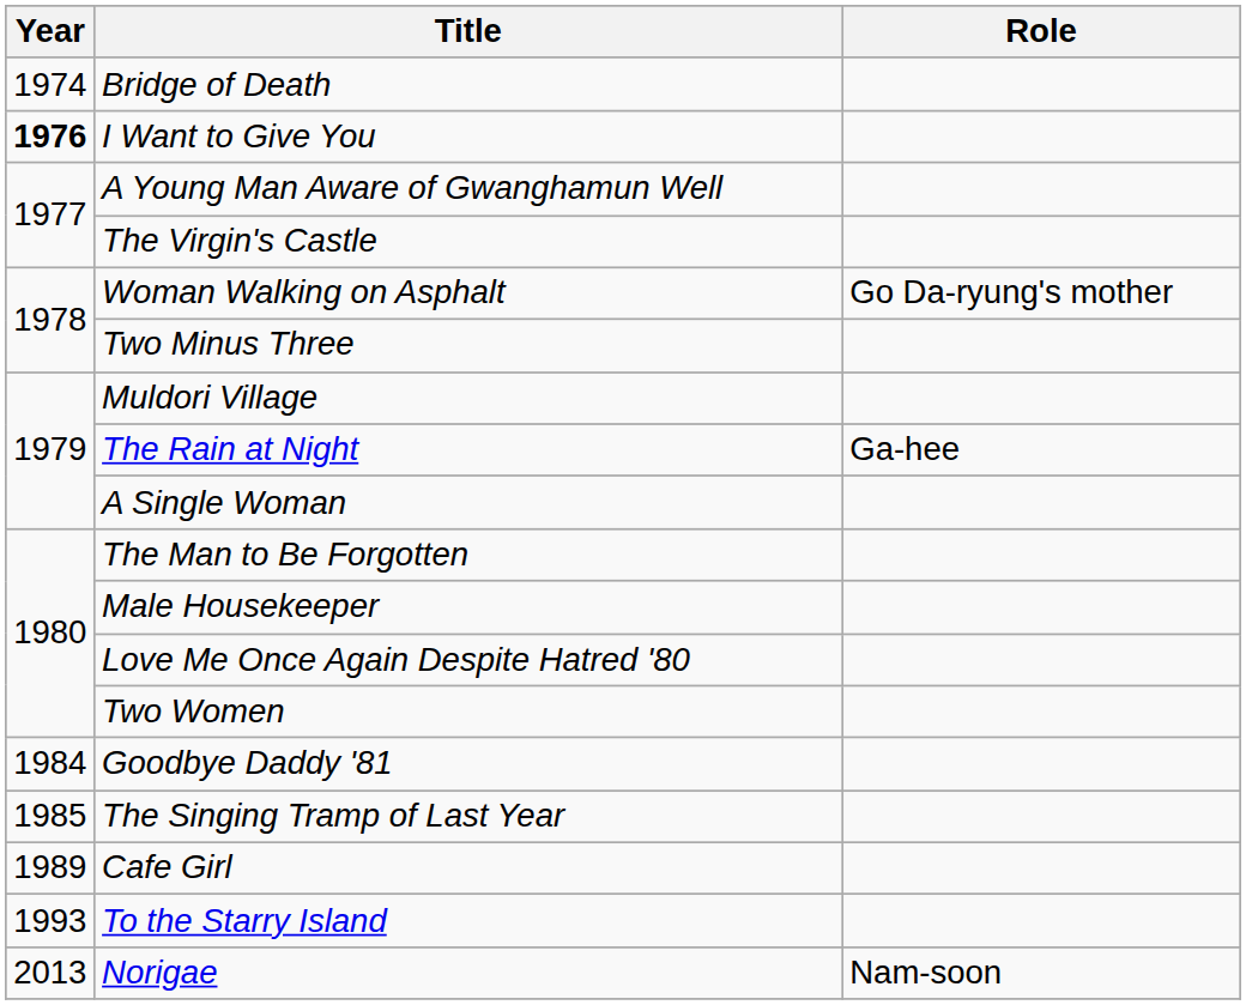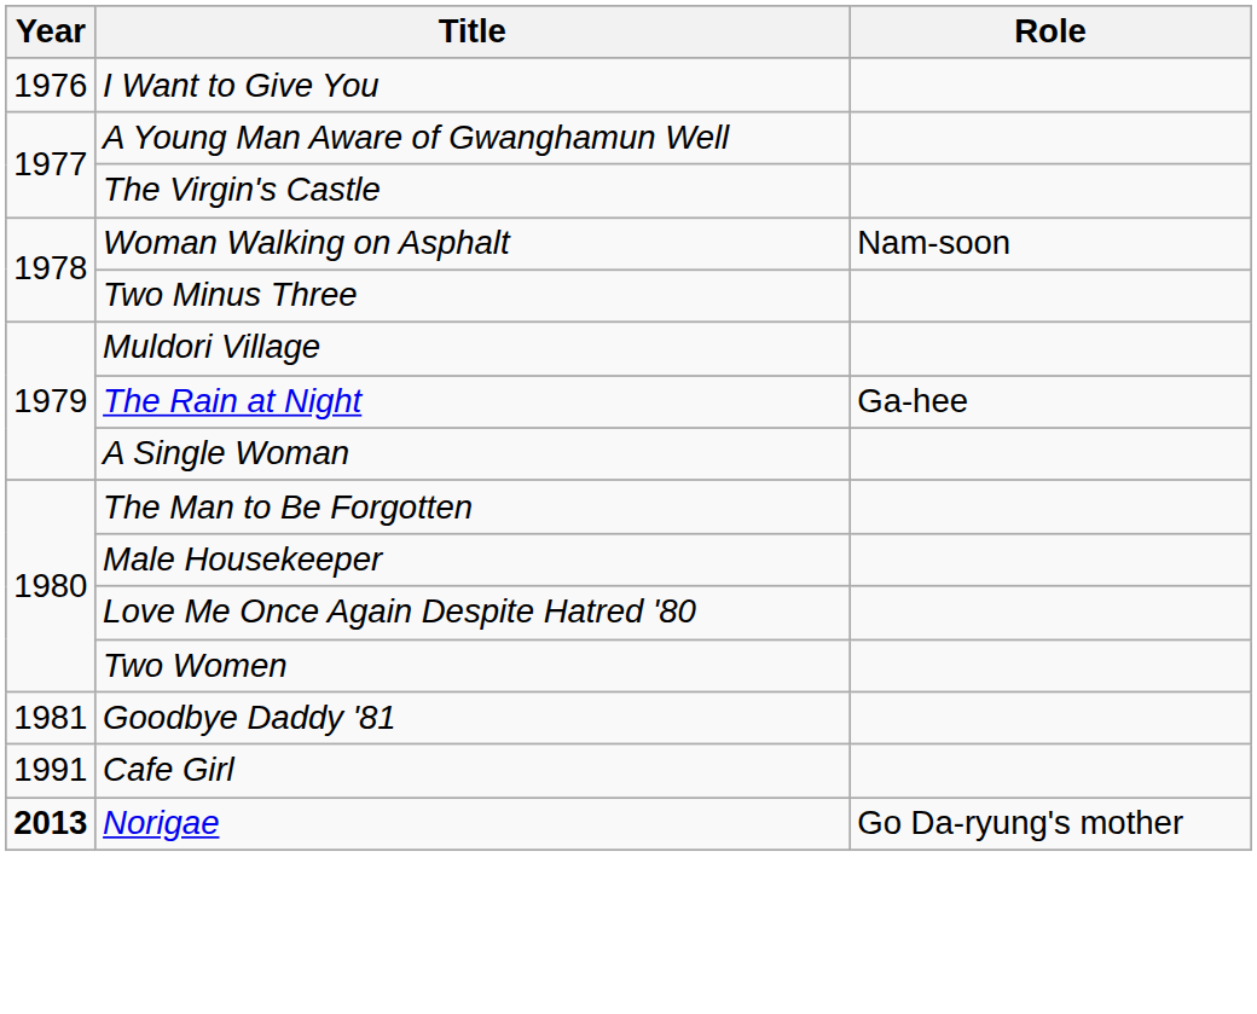- row: 1974 | Bridge of Death
I Want to Give You | Year: bold -> normal
Woman Walking on Asphalt | Role: Go Da-ryung's mother -> Nam-soon
Goodbye Daddy '81 | Year: 1984 -> 1981
- row: 1985 | The Singing Tramp of Last Year
Cafe Girl | Year: 1989 -> 1991
- row: 1993 | To the Starry Island
Norigae | Year: normal -> bold
Norigae | Role: Nam-soon -> Go Da-ryung's mother
